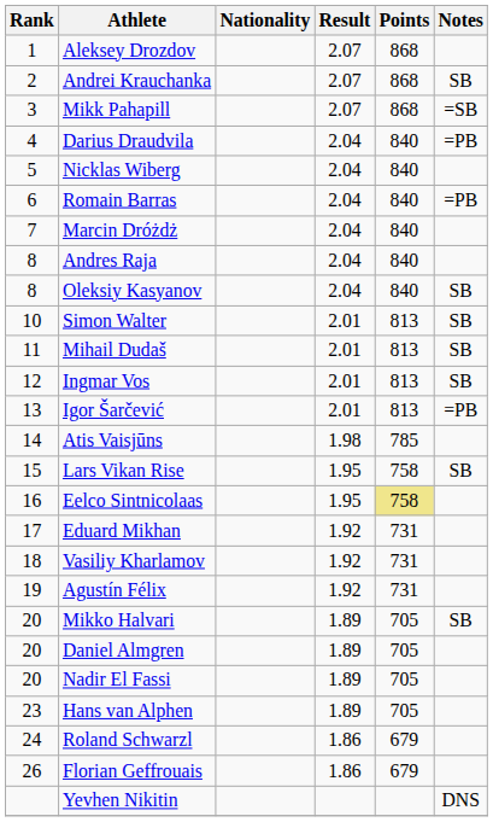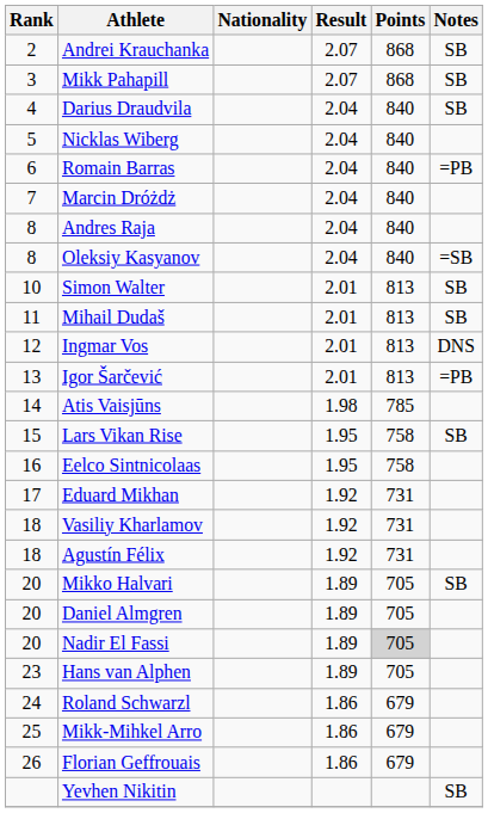- row: 1 | Aleksey Drozdov | 2.07 | 868
Mikk Pahapill | Notes: =SB -> SB
Darius Draudvila | Notes: =PB -> SB
Oleksiy Kasyanov | Notes: SB -> =SB
Ingmar Vos | Notes: SB -> DNS
Eelco Sintnicolaas | Points: khaki background -> no background
Agustín Félix | Rank: 19 -> 18
Nadir El Fassi | Points: no background -> lightgrey background
+ row: 25 | Mikk-Mihkel Arro | 1.86 | 679
Yevhen Nikitin | Notes: DNS -> SB
